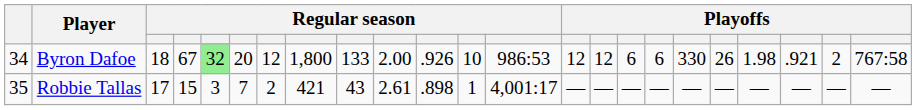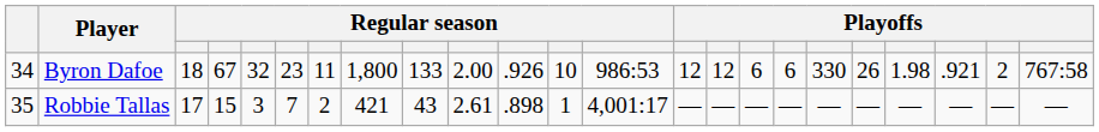Byron Dafoe | column 5: lightgreen background -> no background
Byron Dafoe | column 6: 20 -> 23
Byron Dafoe | column 7: 12 -> 11
